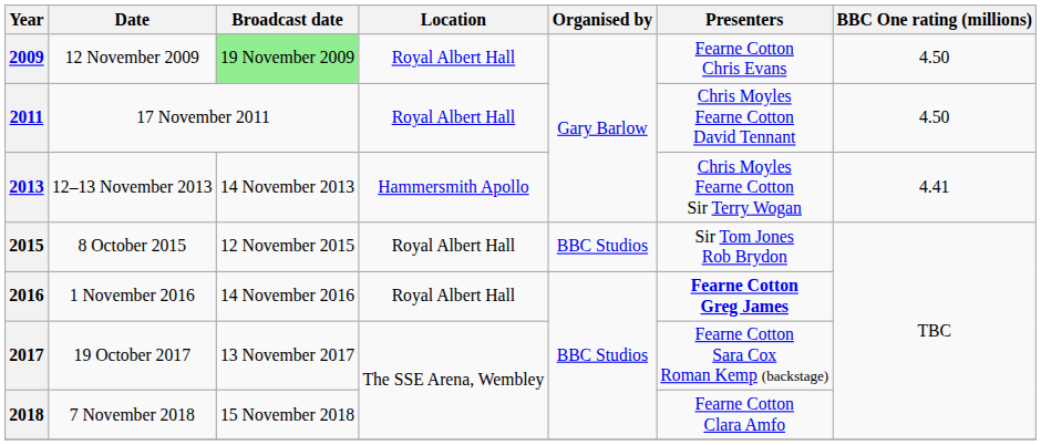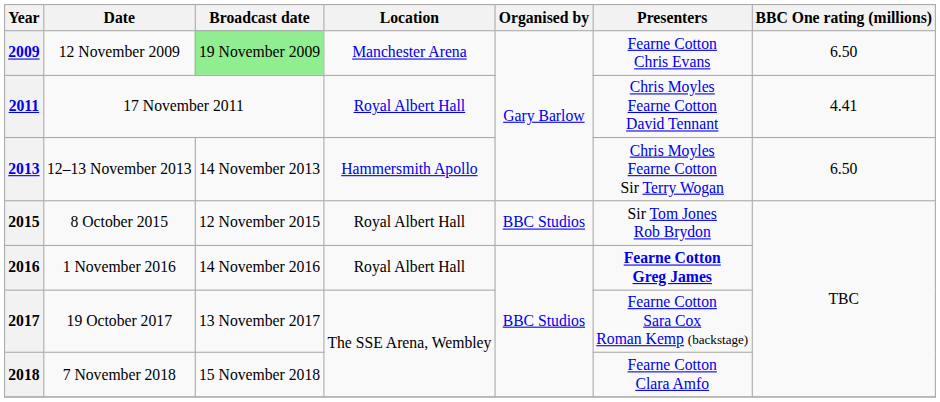2009 | Location: Royal Albert Hall -> Manchester Arena
2009 | BBC One rating (millions): 4.50 -> 6.50
2011 | BBC One rating (millions): 4.50 -> 4.41
2013 | BBC One rating (millions): 4.41 -> 6.50
